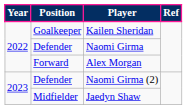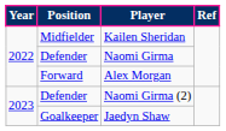Kailen Sheridan | Position: Goalkeeper -> Midfielder
Jaedyn Shaw | Position: Midfielder -> Goalkeeper
